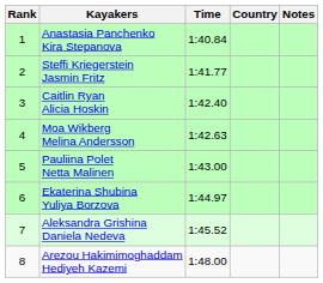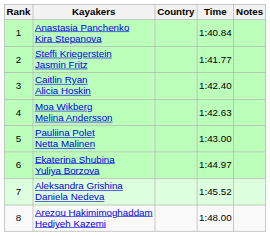columns swapped: Country <-> Time
